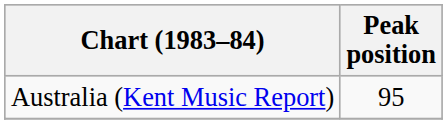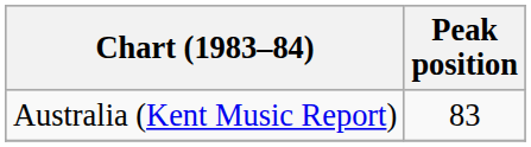Australia (Kent Music Report) | Peak position: 95 -> 83
